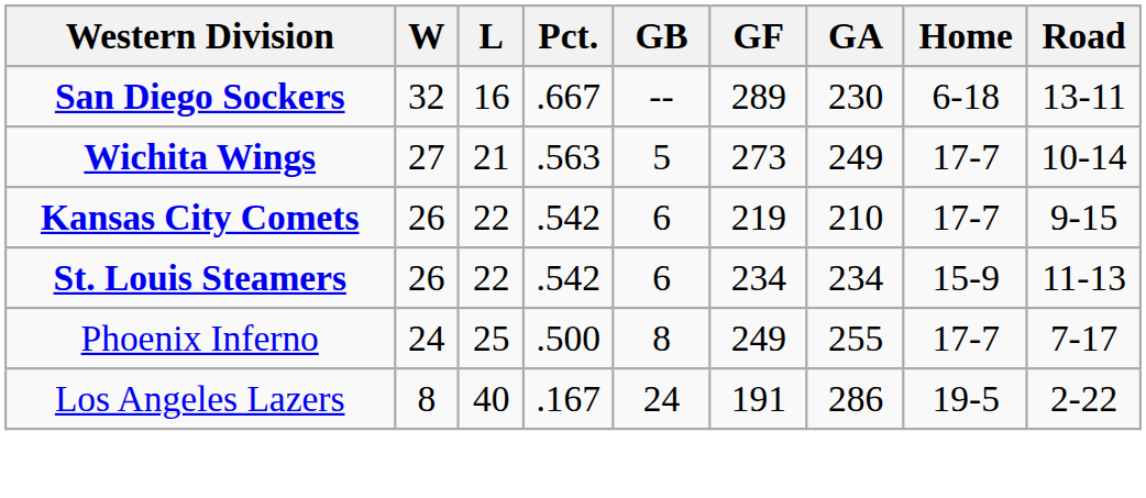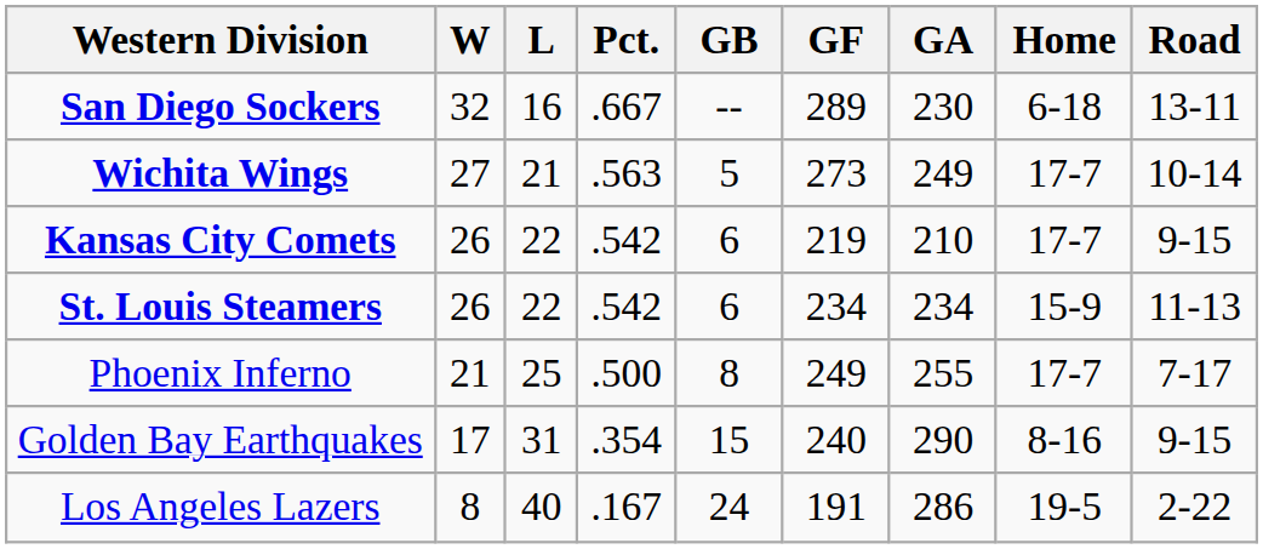Phoenix Inferno | W: 24 -> 21
+ row: Golden Bay Earthquakes | 17 | 31 | .354 | 15 | 240 | 290 | 8-16 | 9-15
